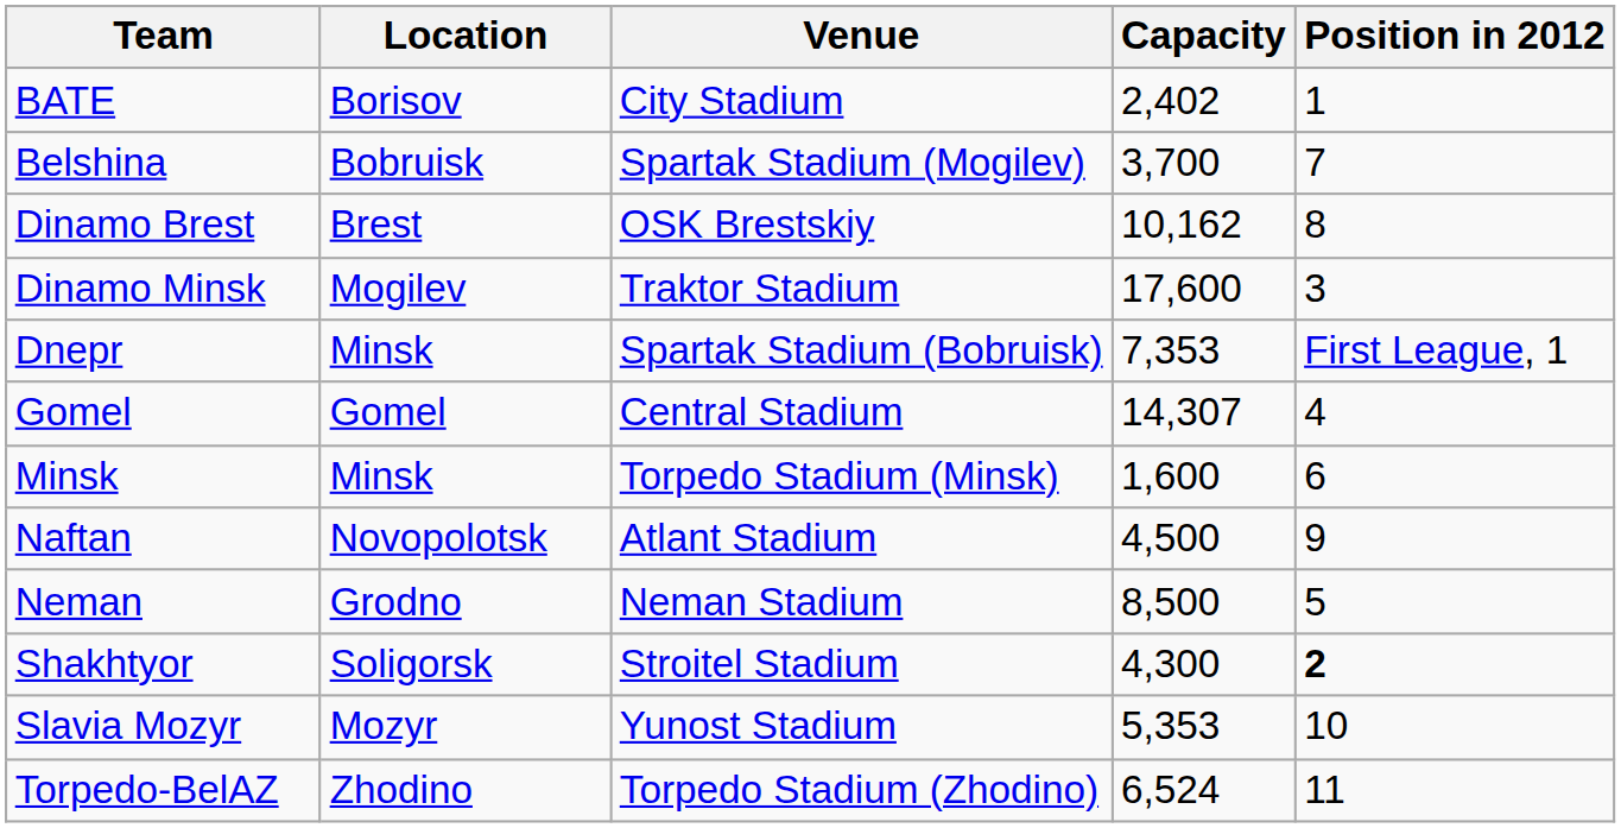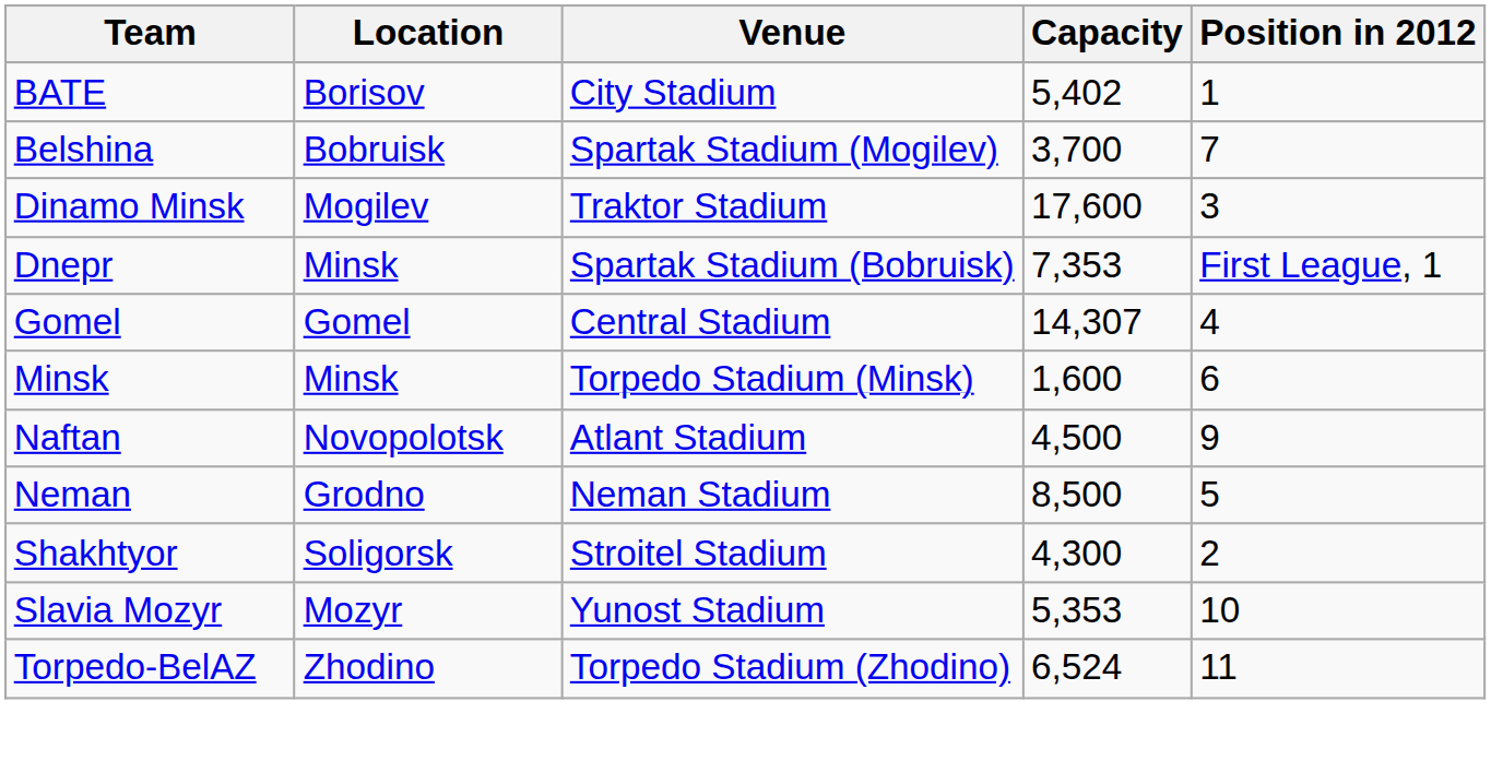BATE | Capacity: 2,402 -> 5,402
- row: Dinamo Brest | Brest | OSK Brestskiy | 10,162 | 8
Shakhtyor | Position in 2012: bold -> normal
